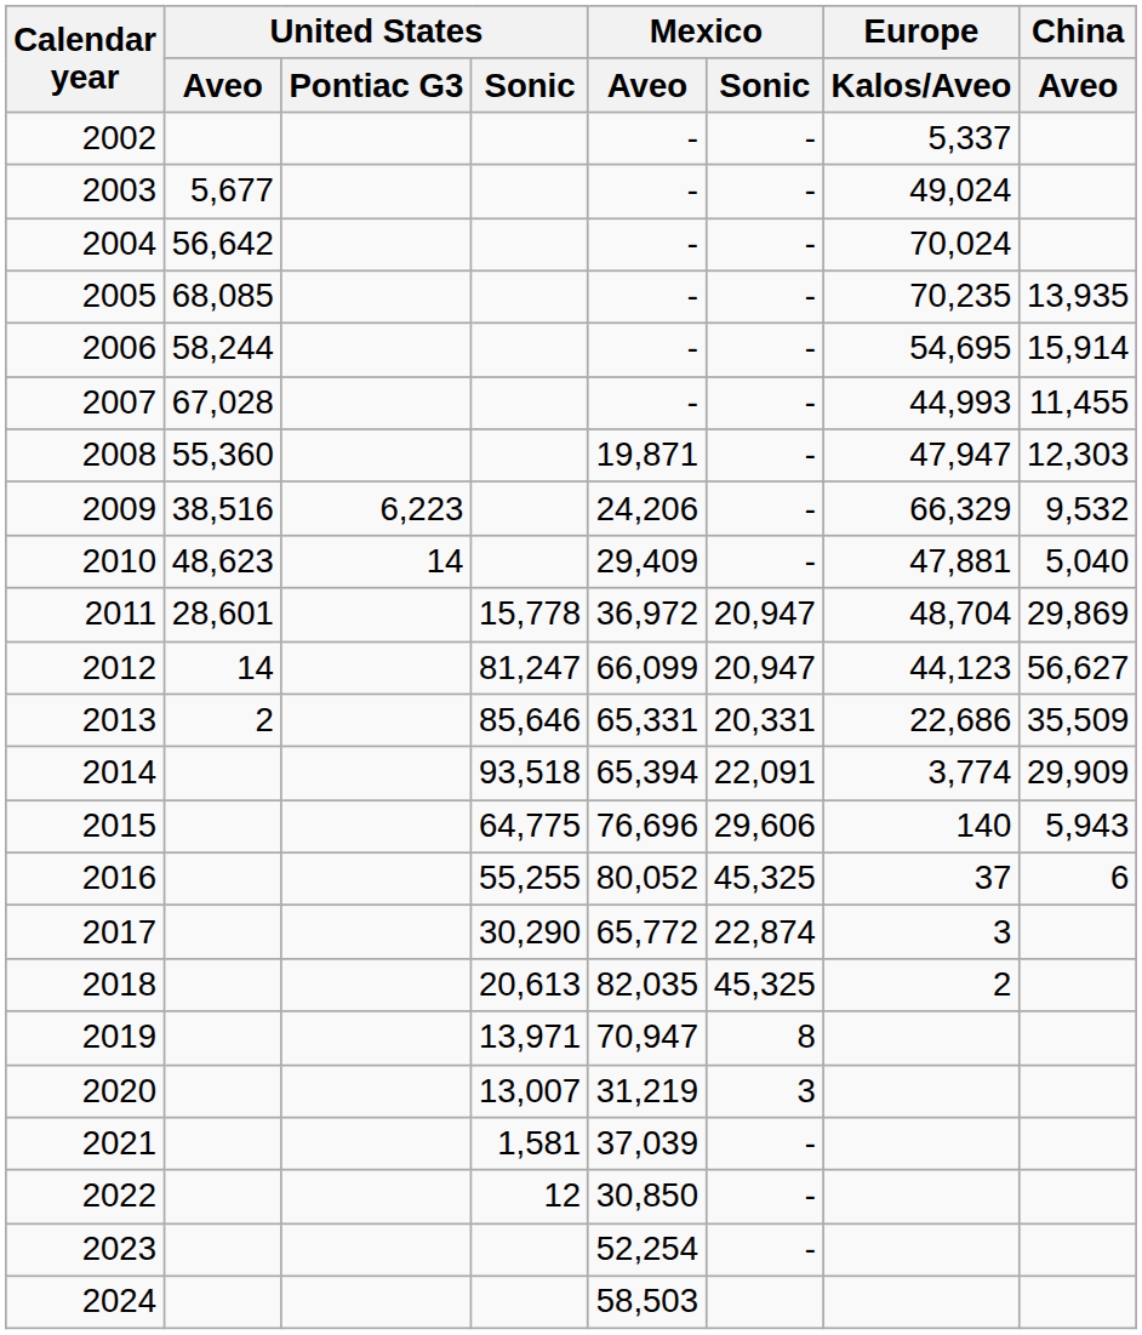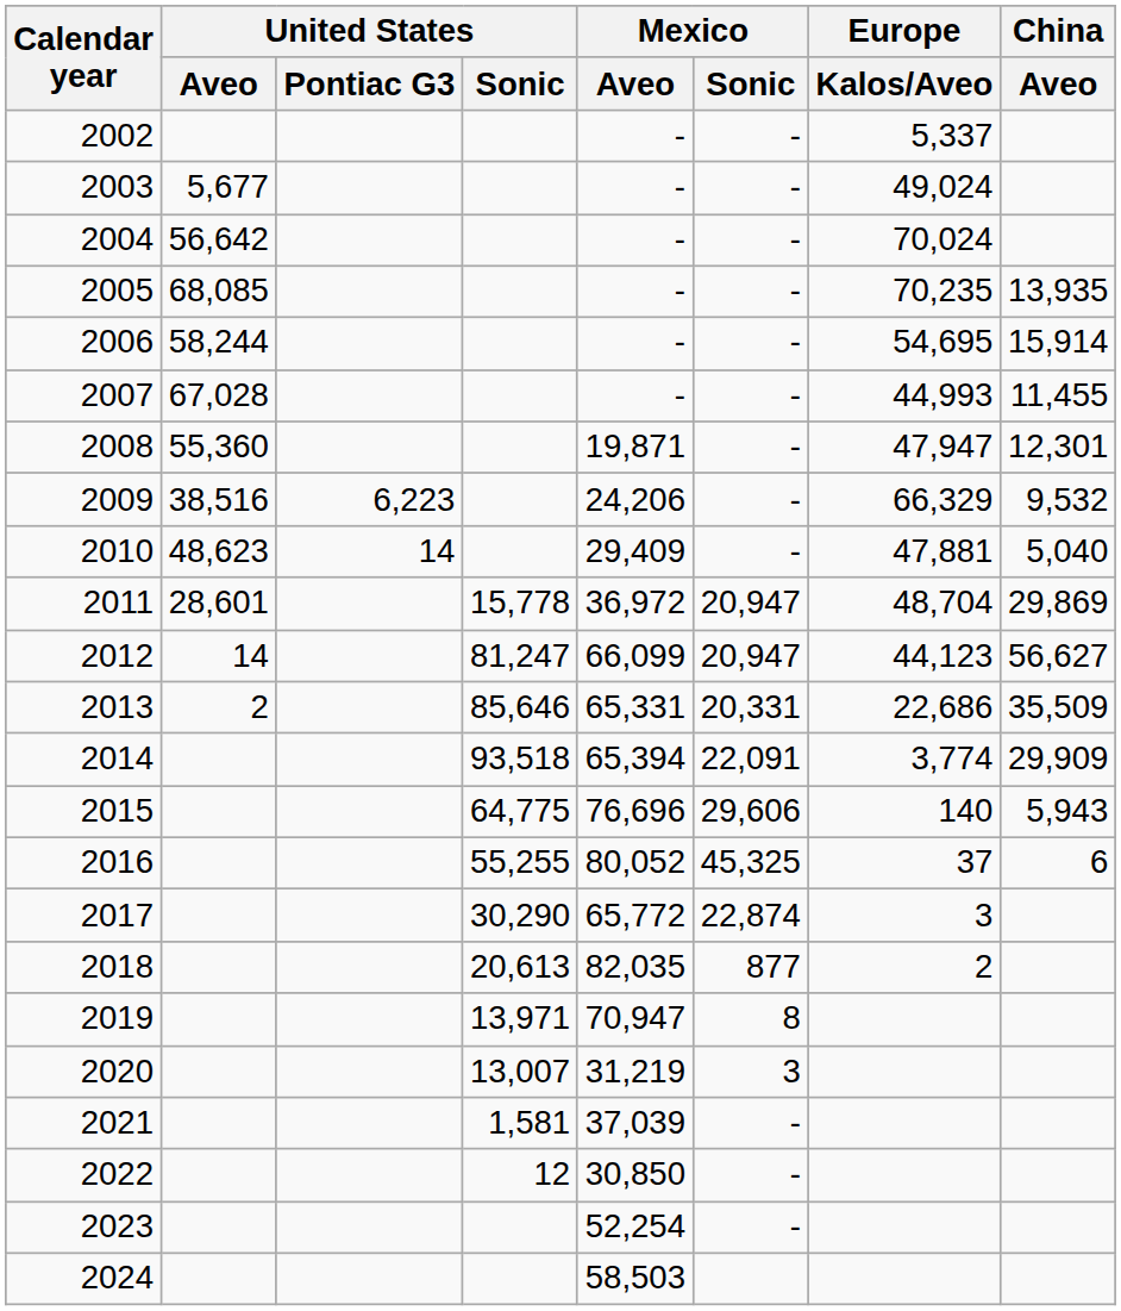2008 | China / Aveo: 12,303 -> 12,301
2018 | Mexico / Sonic: 45,325 -> 877
